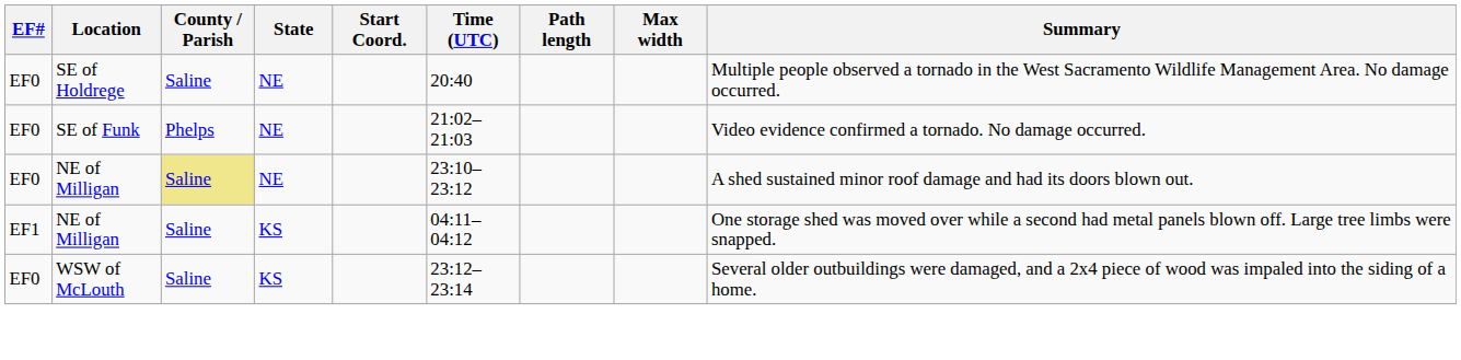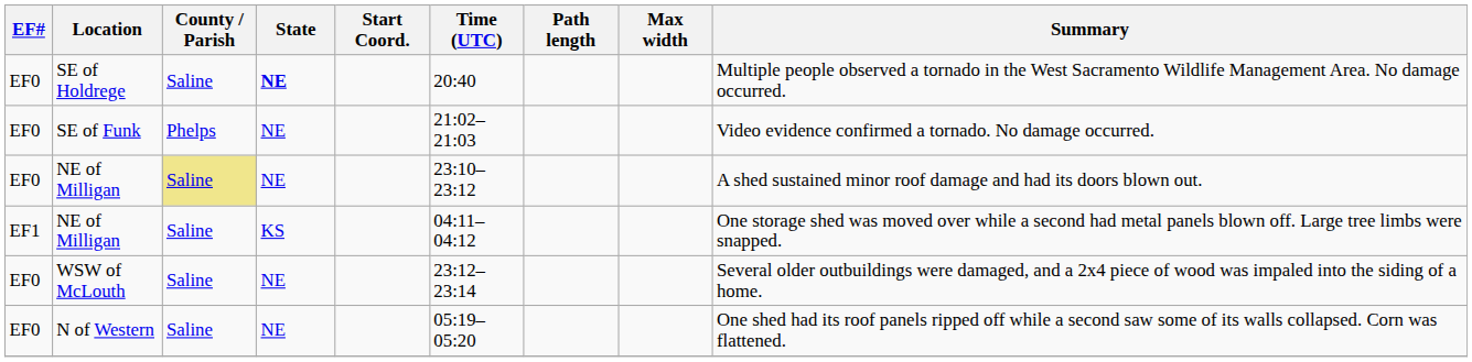SE of Holdrege | State: normal -> bold
WSW of McLouth | State: KS -> NE
+ row: EF0 | N of Western | Saline | NE | 05:19–05:20 | One shed had its roof panels ripped off while a second saw some of its walls collapsed. Corn was flattened.
